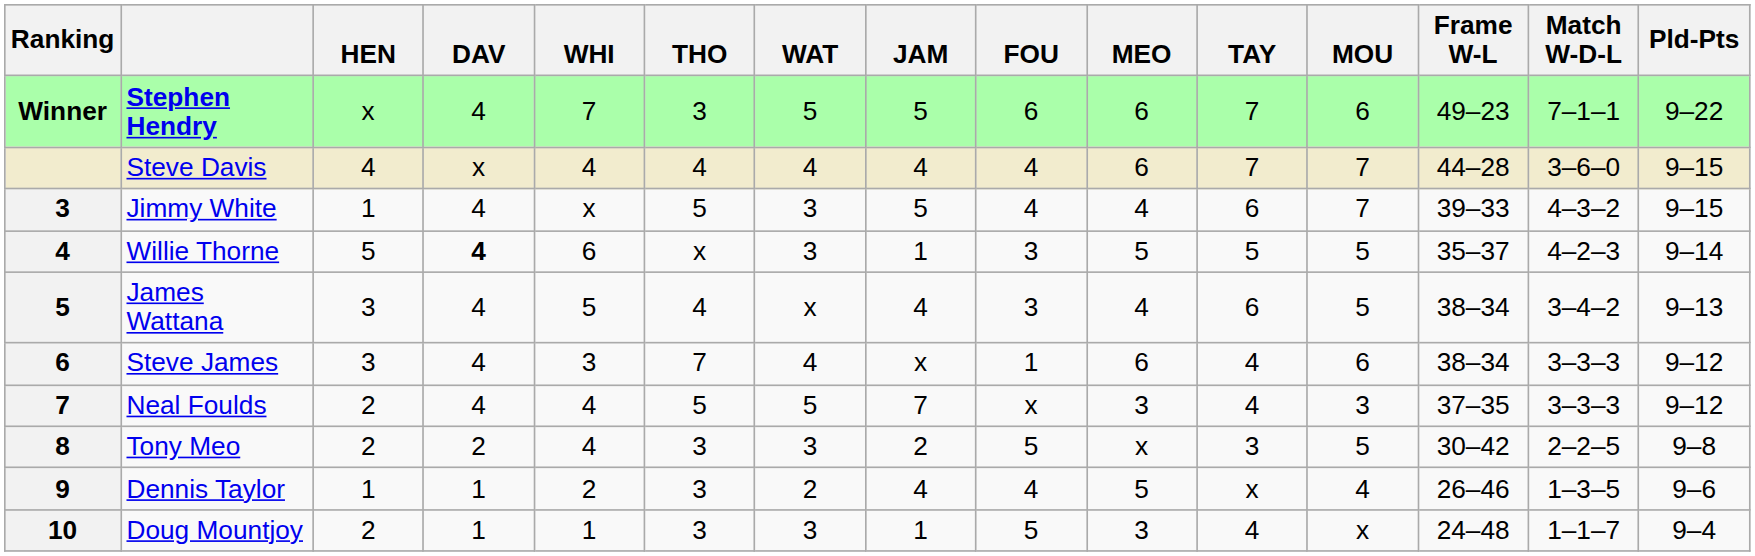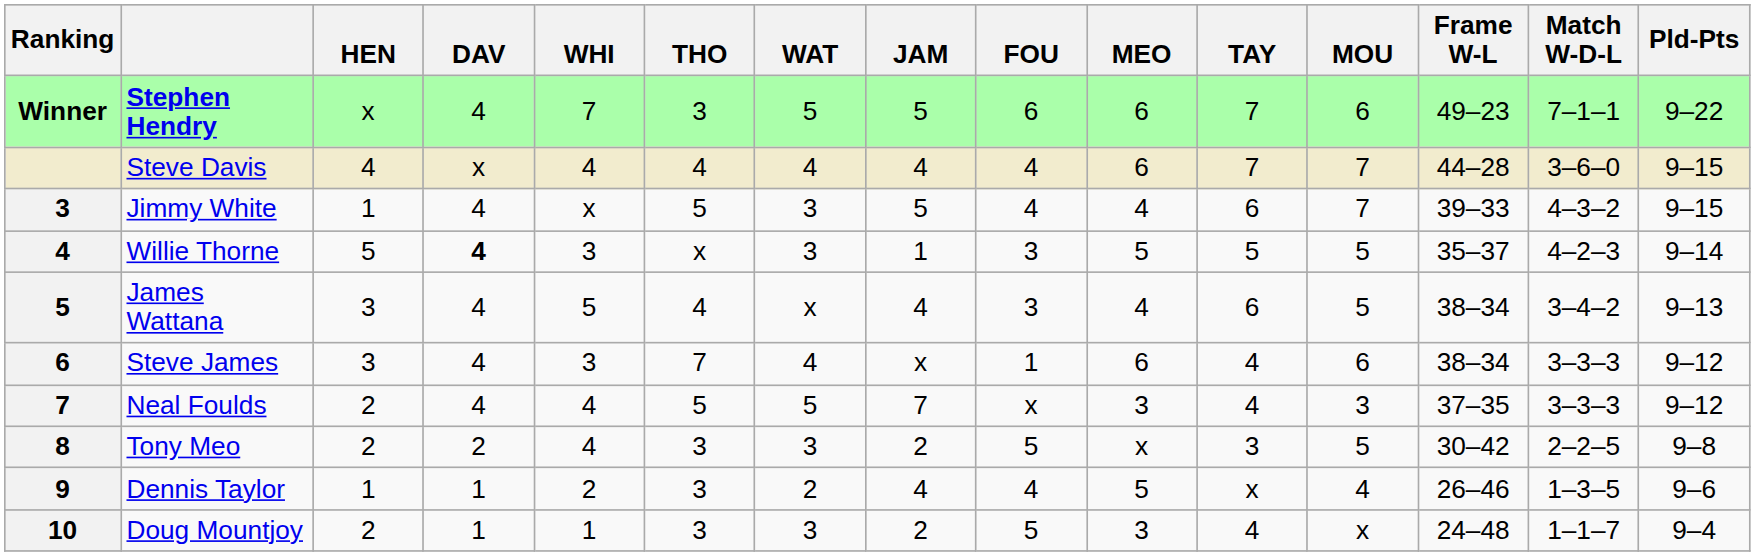Willie Thorne | WHI: 6 -> 3
Doug Mountjoy | JAM: 1 -> 2
